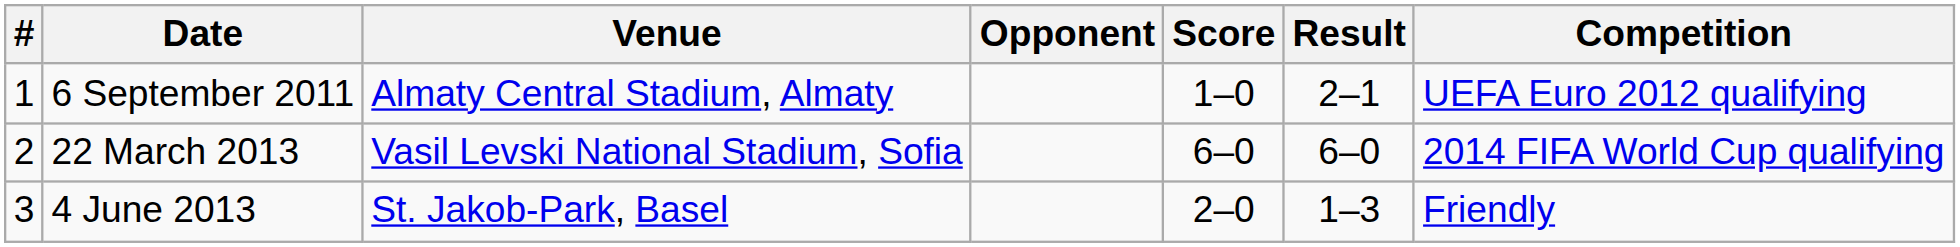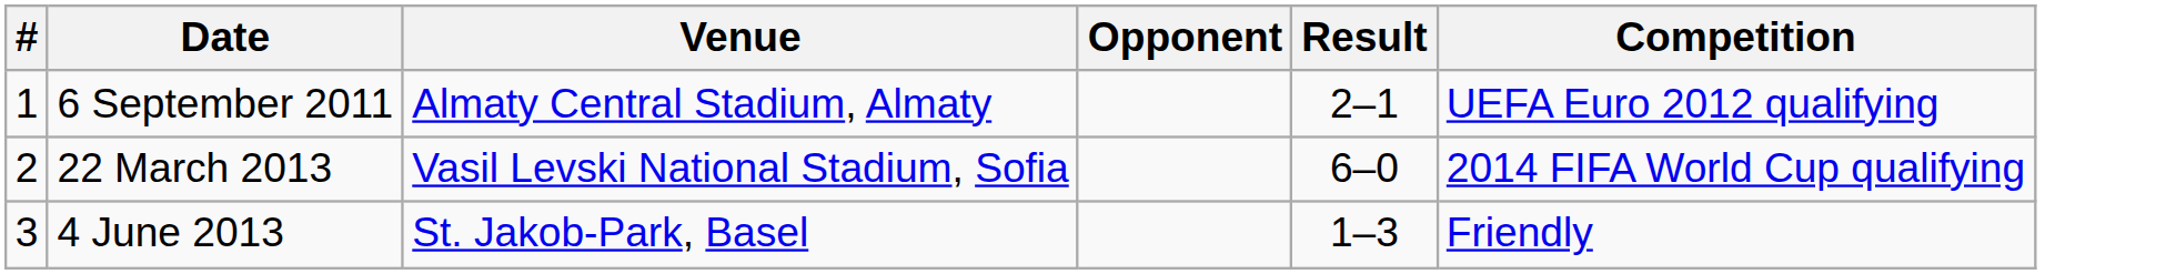- column: Score | 1–0 | 6–0 | 2–0
